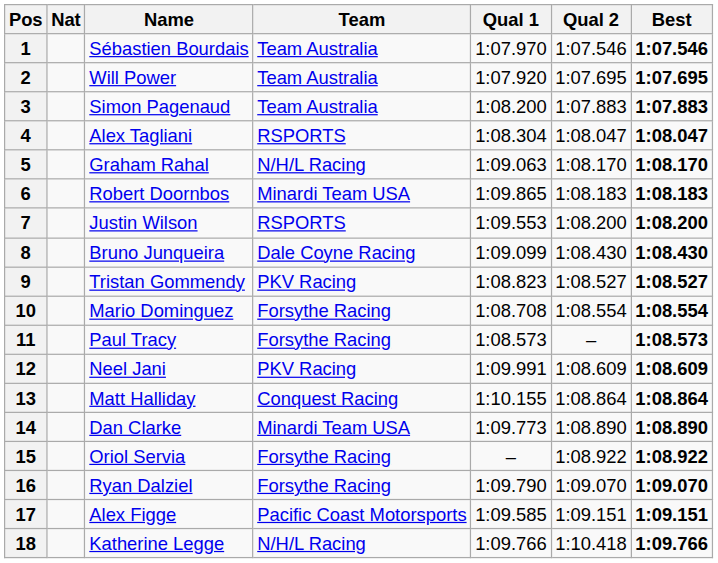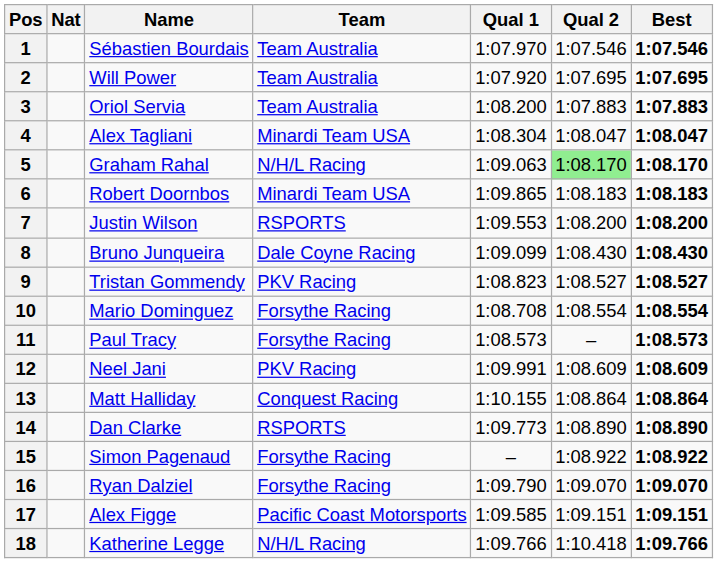3 | Name: Simon Pagenaud -> Oriol Servia
4 | Team: RSPORTS -> Minardi Team USA
5 | Qual 2: no background -> lightgreen background
14 | Team: Minardi Team USA -> RSPORTS
15 | Name: Oriol Servia -> Simon Pagenaud
